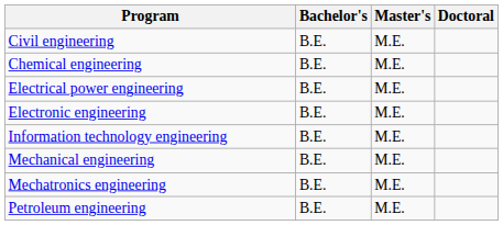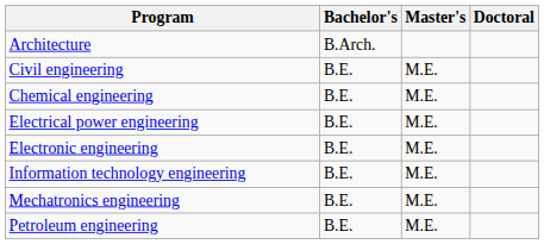+ row: Architecture | B.Arch.
- row: Mechanical engineering | B.E. | M.E.
